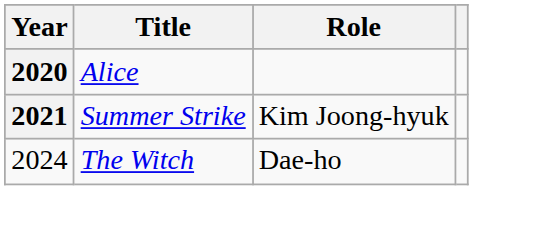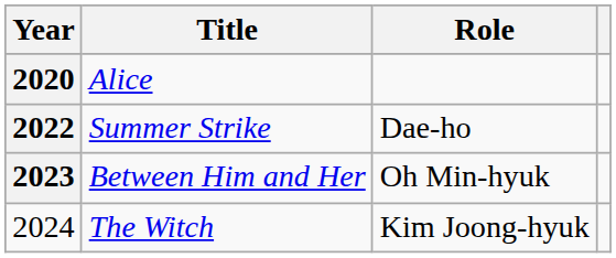Summer Strike | Year: 2021 -> 2022
Summer Strike | Role: Kim Joong-hyuk -> Dae-ho
+ row: 2023 | Between Him and Her | Oh Min-hyuk
The Witch | Role: Dae-ho -> Kim Joong-hyuk
